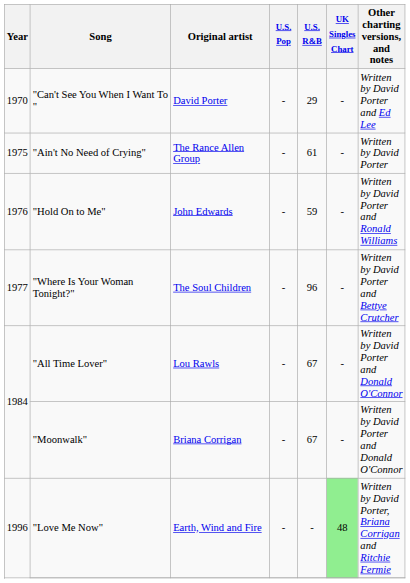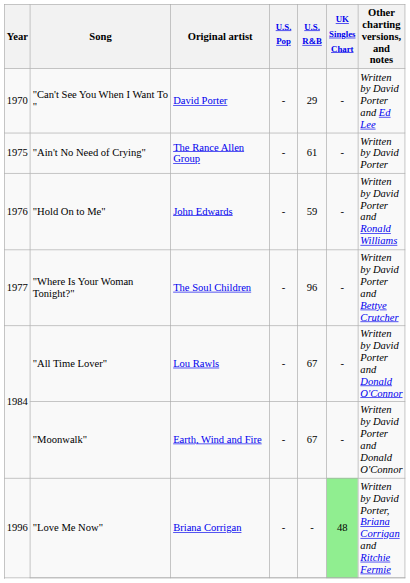"Moonwalk" | Original artist: Briana Corrigan -> Earth, Wind and Fire
"Love Me Now" | Original artist: Earth, Wind and Fire -> Briana Corrigan
